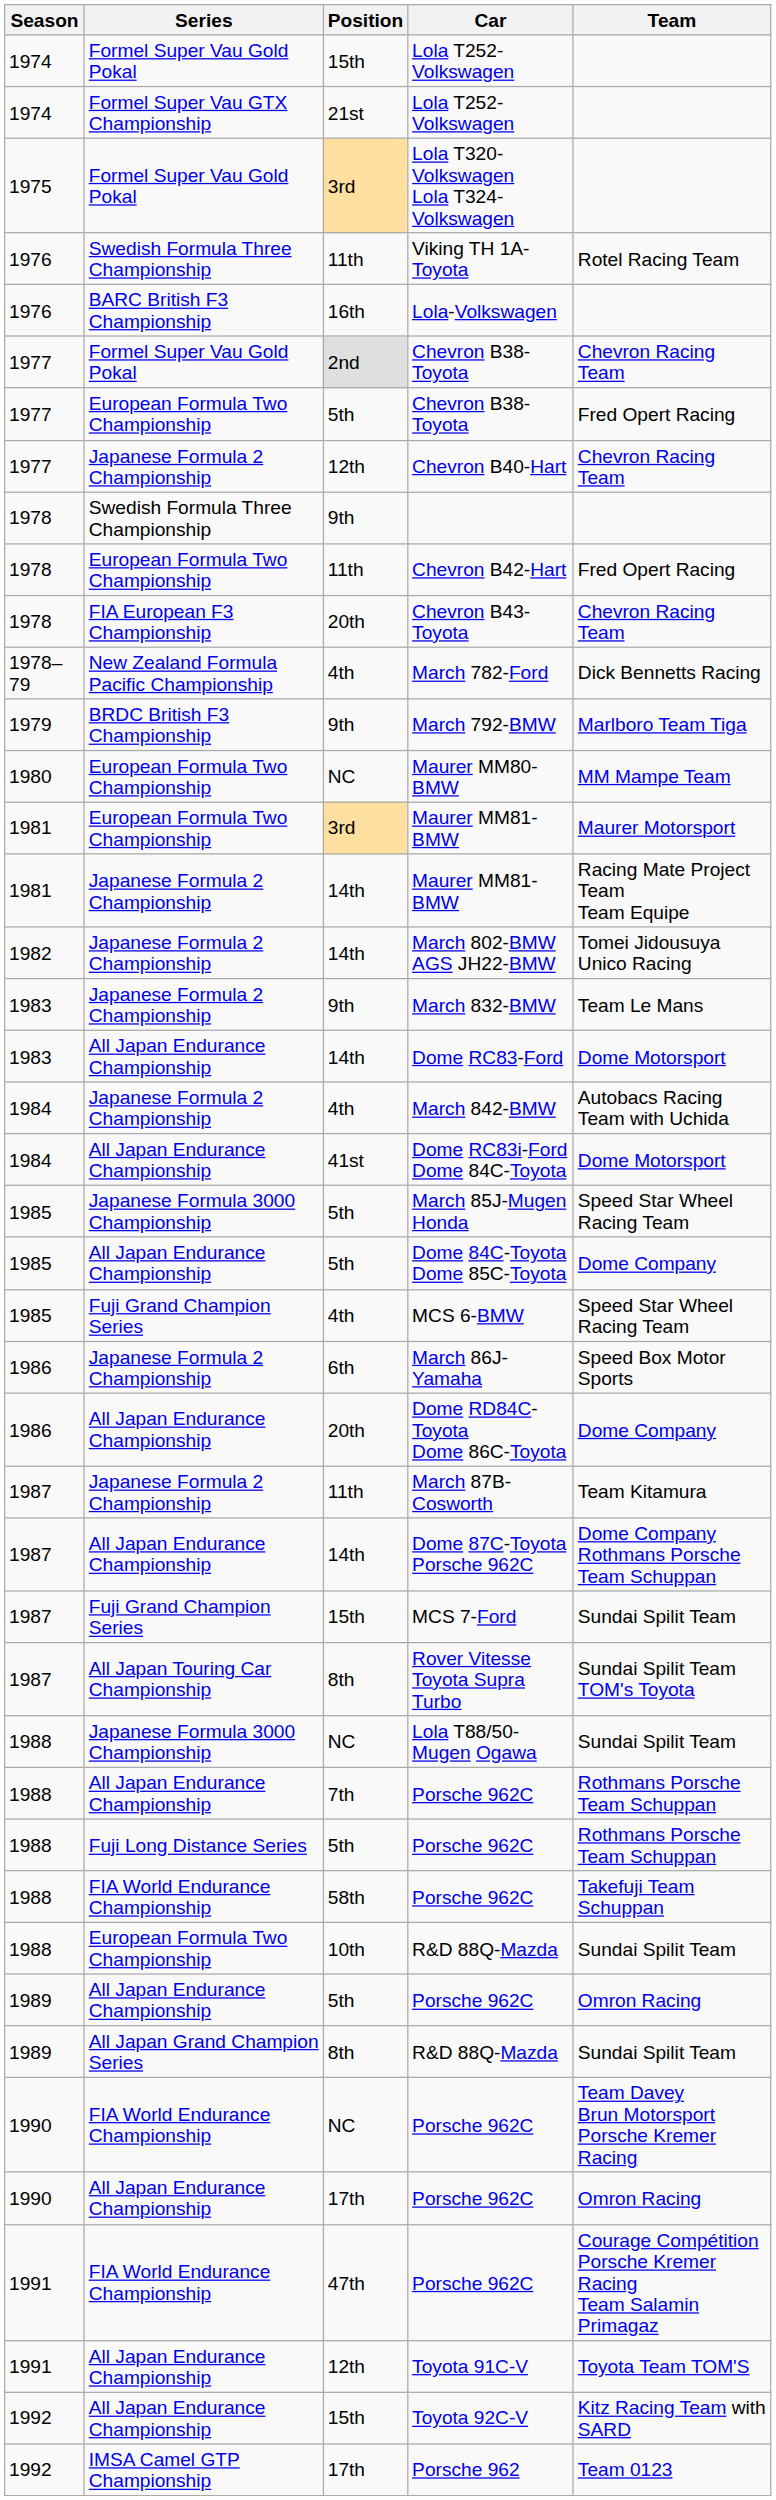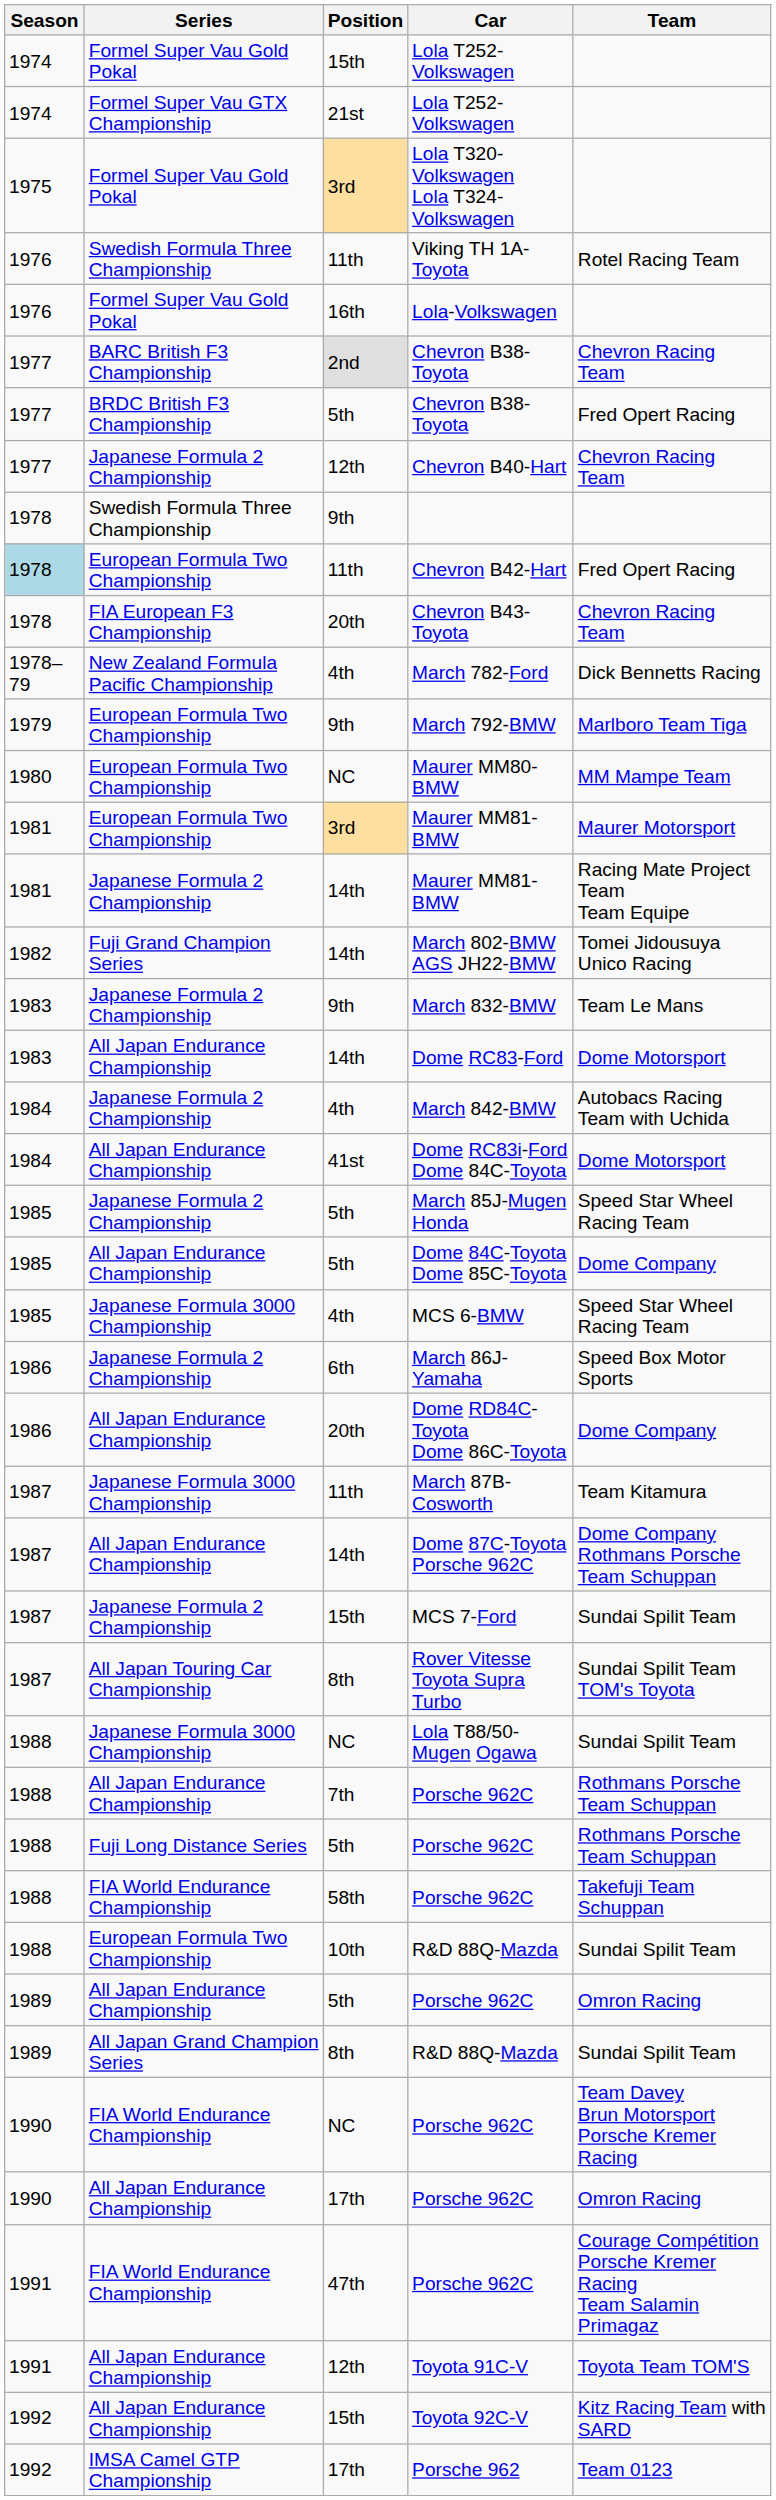Lola-Volkswagen | Series: BARC British F3 Championship -> Formel Super Vau Gold Pokal
2nd / Chevron B38-Toyota | Series: Formel Super Vau Gold Pokal -> BARC British F3 Championship
5th / Chevron B38-Toyota | Series: European Formula Two Championship -> BRDC British F3 Championship
Chevron B42-Hart | Season: no background -> lightblue background
March 792-BMW | Series: BRDC British F3 Championship -> European Formula Two Championship
March 802-BMW AGS JH22-BMW | Series: Japanese Formula 2 Championship -> Fuji Grand Champion Series
March 85J-Mugen Honda | Series: Japanese Formula 3000 Championship -> Japanese Formula 2 Championship
MCS 6-BMW | Series: Fuji Grand Champion Series -> Japanese Formula 3000 Championship
March 87B-Cosworth | Series: Japanese Formula 2 Championship -> Japanese Formula 3000 Championship
MCS 7-Ford | Series: Fuji Grand Champion Series -> Japanese Formula 2 Championship
